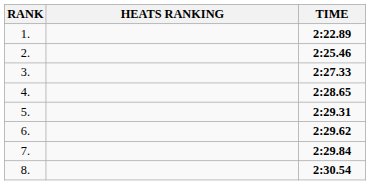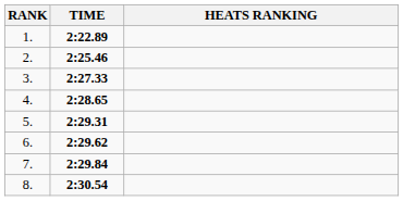columns swapped: HEATS RANKING <-> TIME
